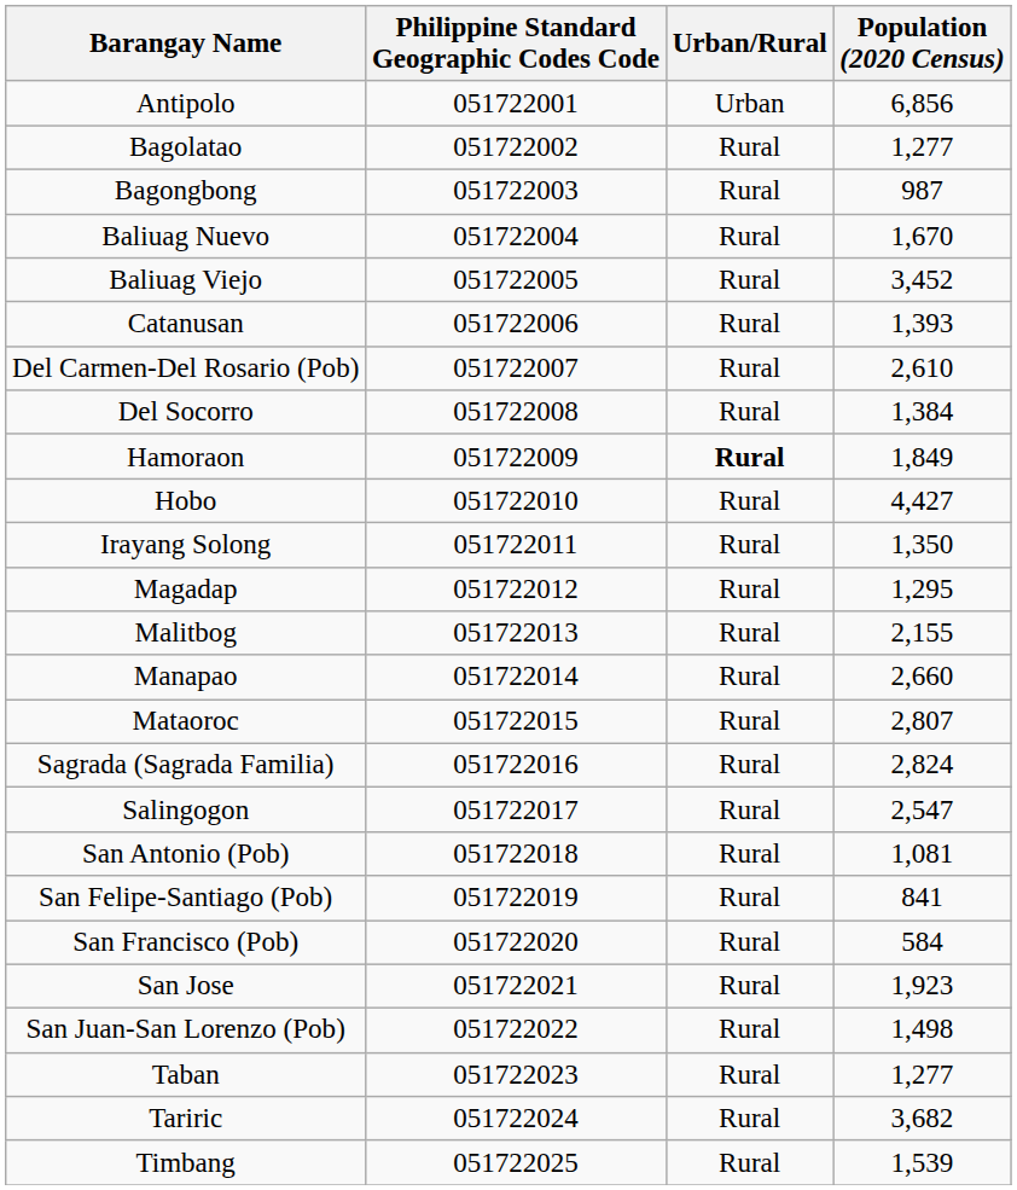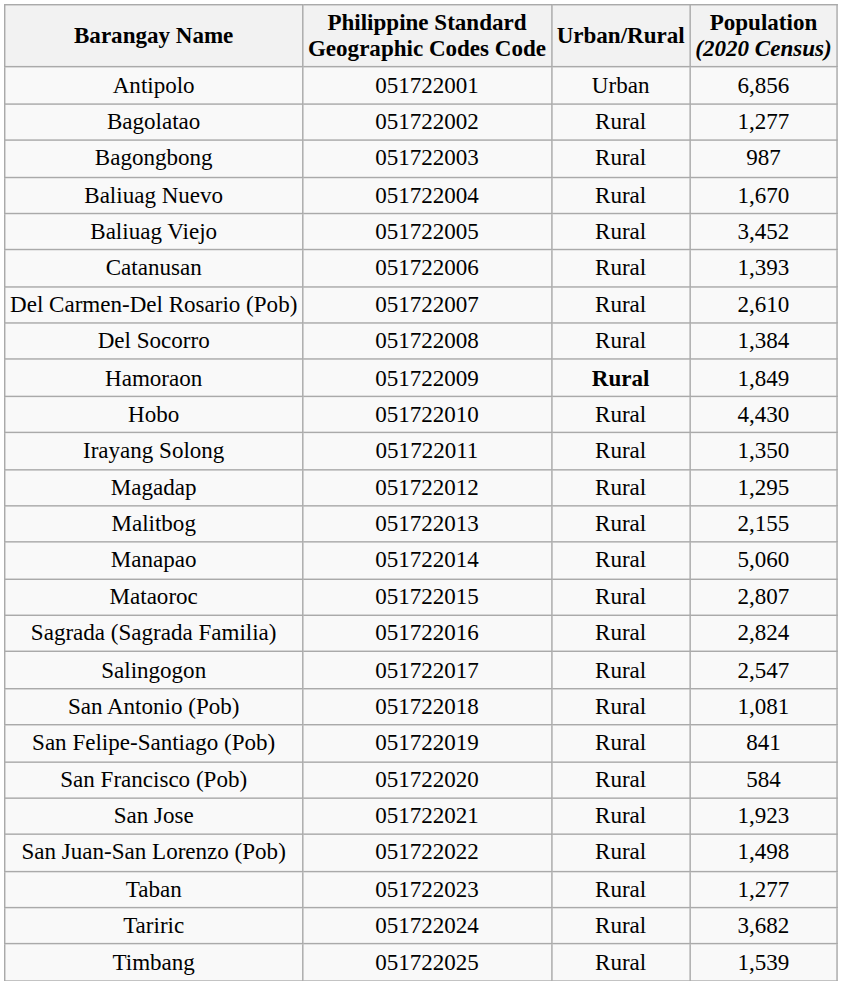Hobo | Population (2020 Census): 4,427 -> 4,430
Manapao | Population (2020 Census): 2,660 -> 5,060
